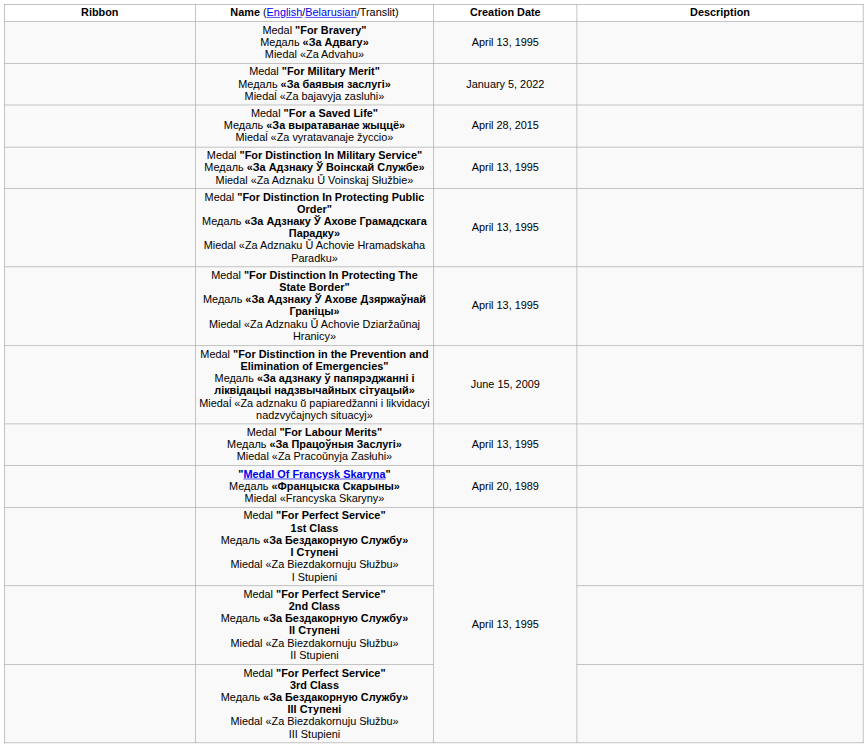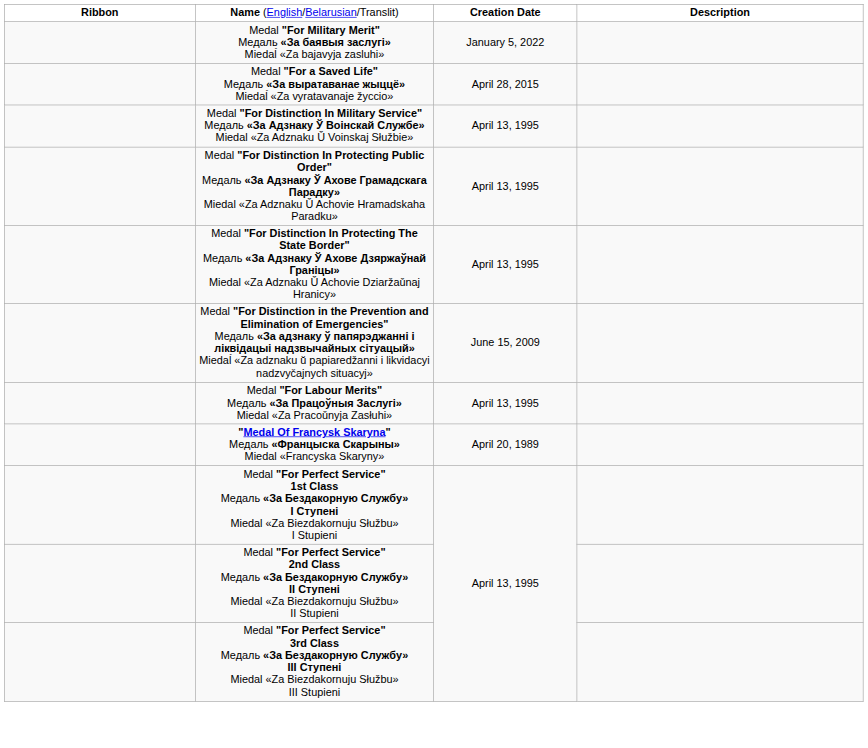- row: Medal "For Bravery" Медаль «За Адвагу» Miedal «Za Advahu» | April 13, 1995
